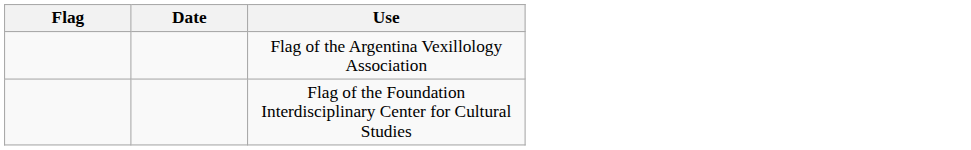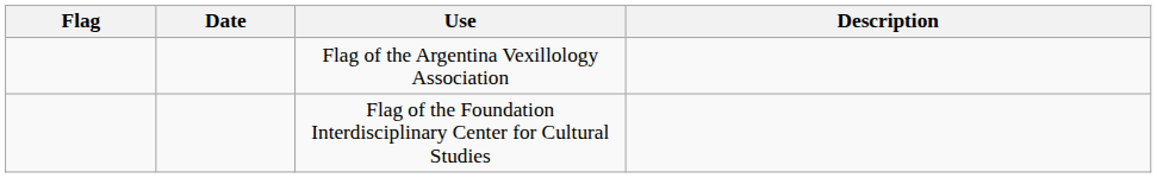+ column: Description
